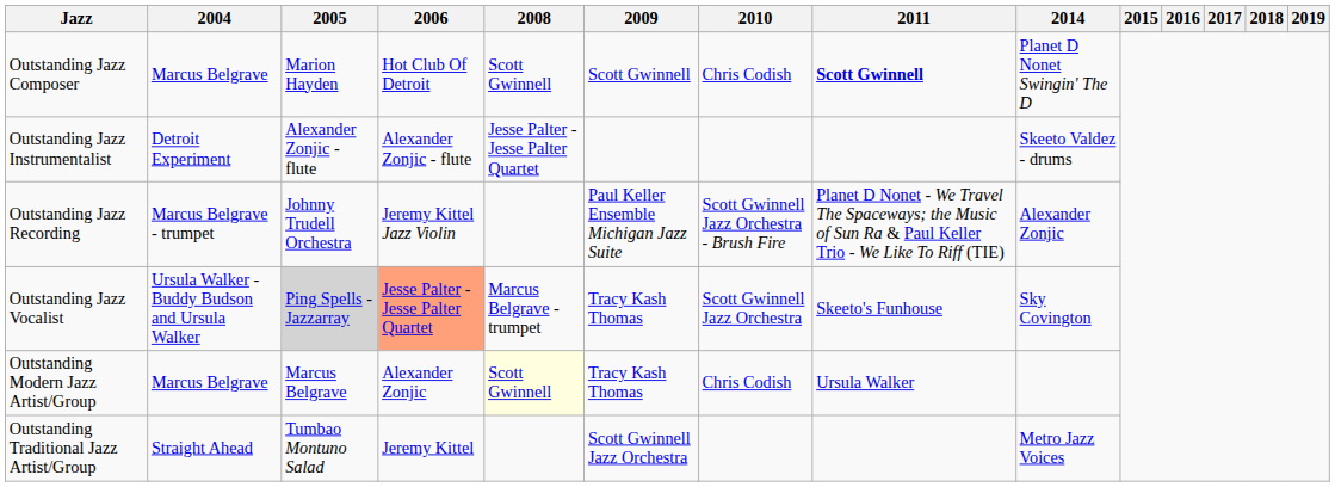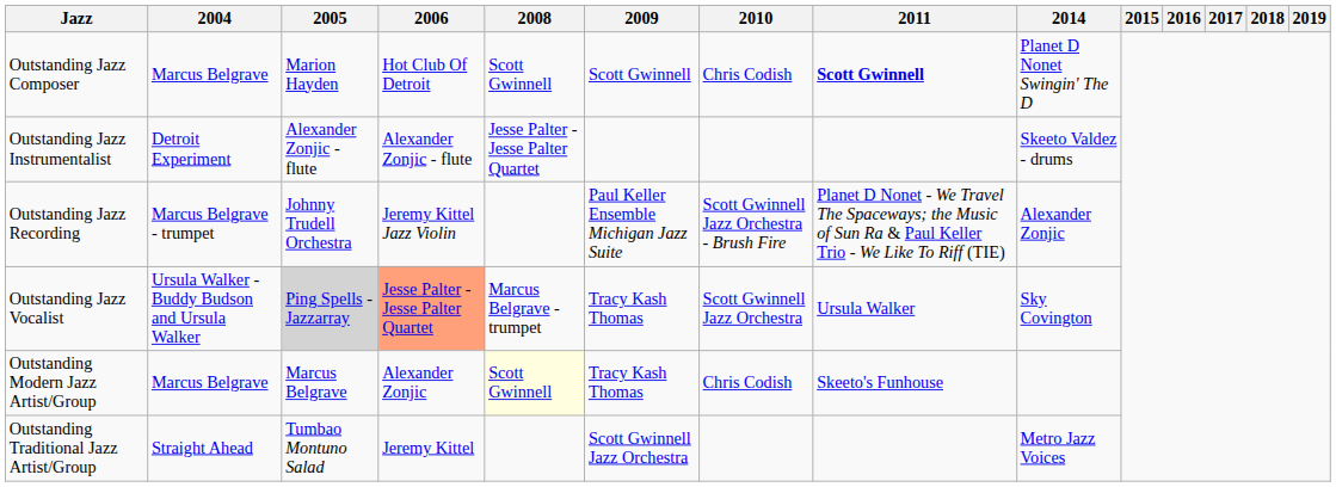Outstanding Jazz Vocalist | 2011: Skeeto's Funhouse -> Ursula Walker
Outstanding Modern Jazz Artist/Group | 2011: Ursula Walker -> Skeeto's Funhouse
